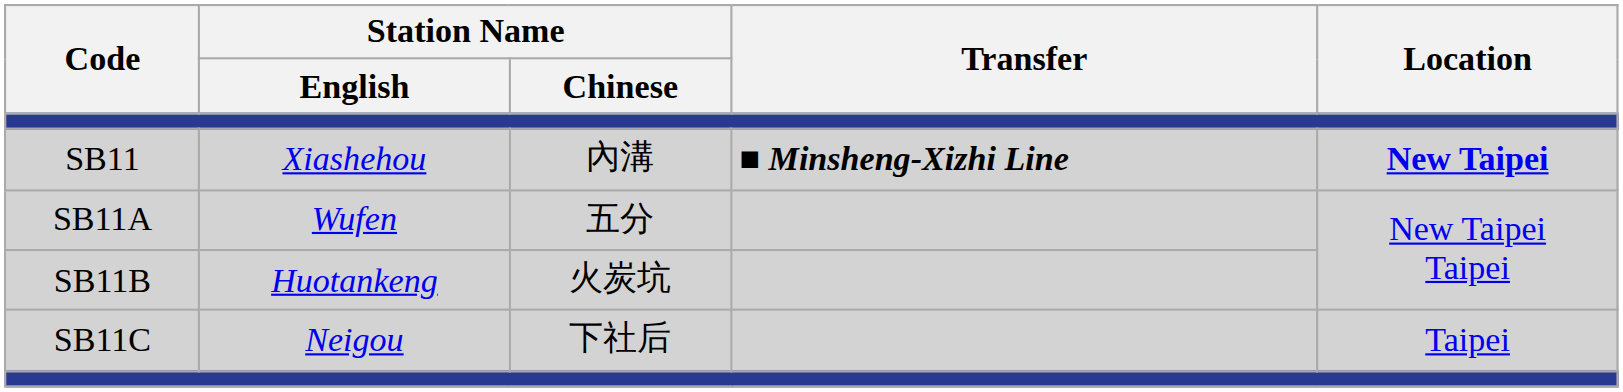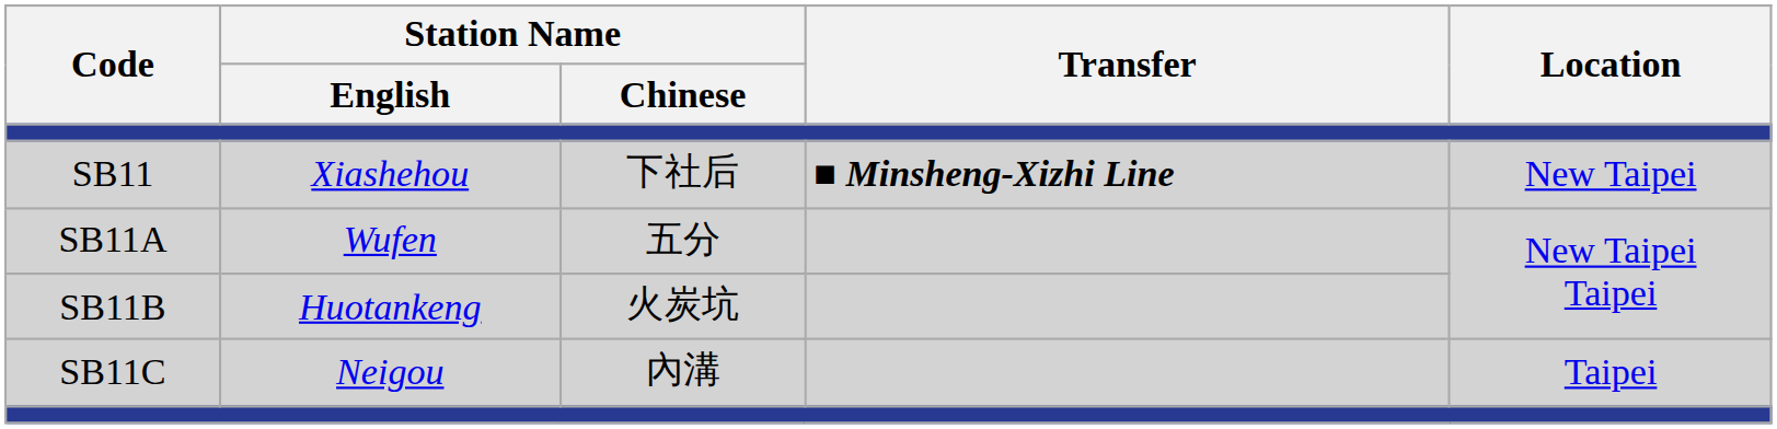SB11 | Station Name / Chinese: 內溝 -> 下社后
SB11 | Location: bold -> normal
SB11C | Station Name / Chinese: 下社后 -> 內溝
